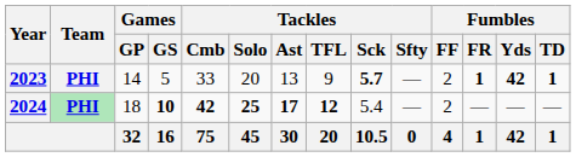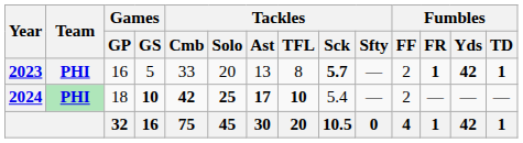2023 | Games / GP: 14 -> 16
2023 | Tackles / TFL: 9 -> 8
2024 | Tackles / TFL: 12 -> 10
